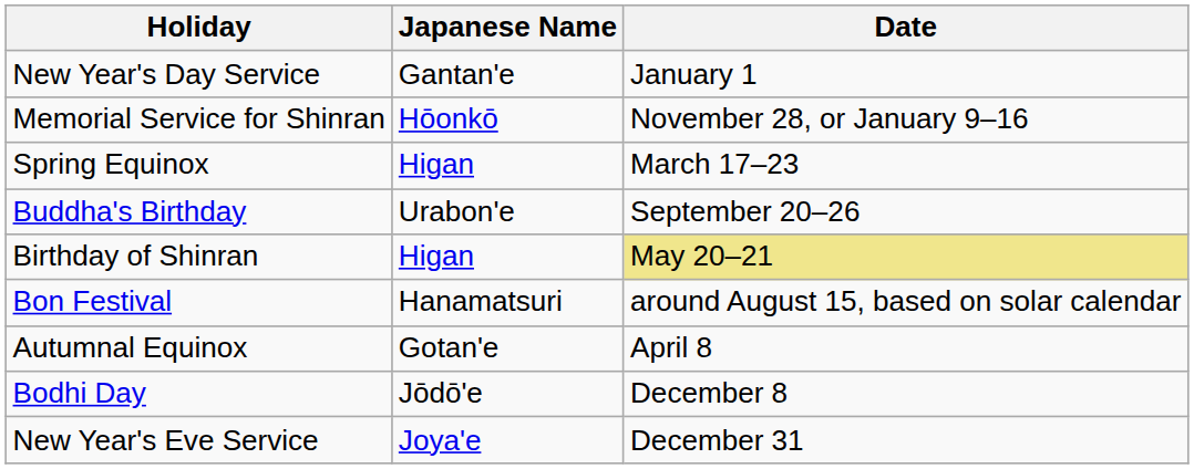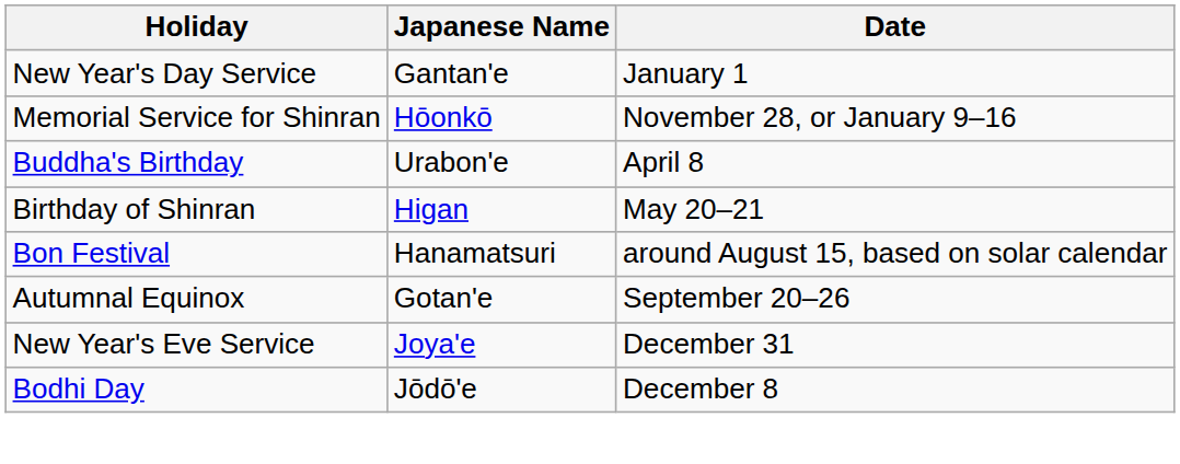- row: Spring Equinox | Higan | March 17–23
Buddha's Birthday | Date: September 20–26 -> April 8
Birthday of Shinran | Date: khaki background -> no background
Autumnal Equinox | Date: April 8 -> September 20–26
rows swapped: Bodhi Day <-> New Year's Eve Service
